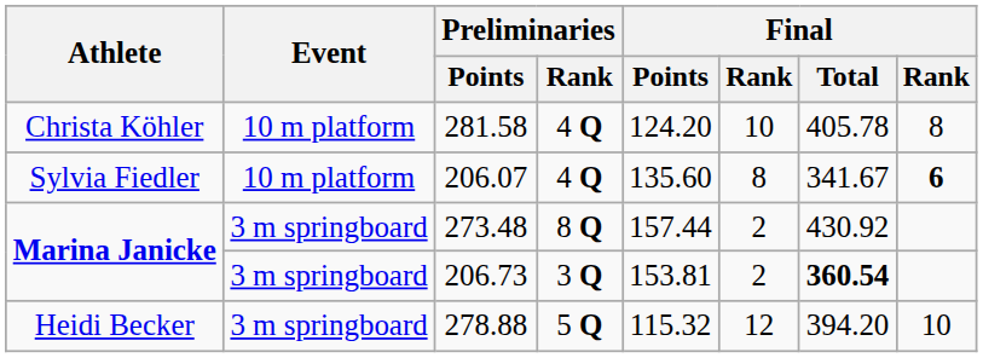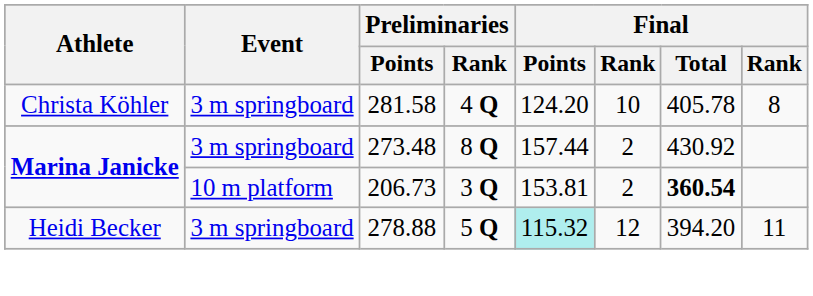281.58 | Event: 10 m platform -> 3 m springboard
- row: Sylvia Fiedler | 10 m platform | 206.07 | 4 Q | 135.60 | 8 | 341.67 | 6
206.73 | Event: 3 m springboard -> 10 m platform
278.88 | Final / Points: no background -> paleturquoise background
278.88 | column 8: 10 -> 11
